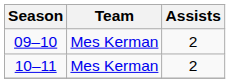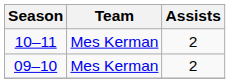rows swapped: 09–10 <-> 10–11
